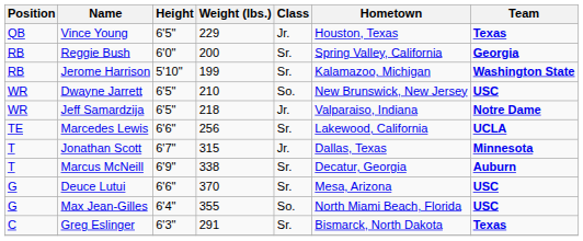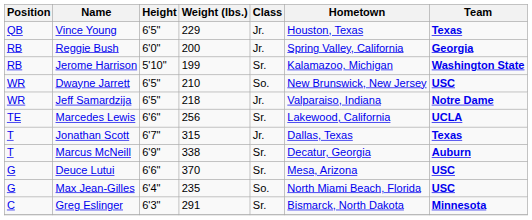Reggie Bush | Class: Sr. -> Jr.
Jonathan Scott | Team: Minnesota -> Texas
Max Jean-Gilles | Weight (lbs.): 355 -> 235
Greg Eslinger | Team: Texas -> Minnesota
